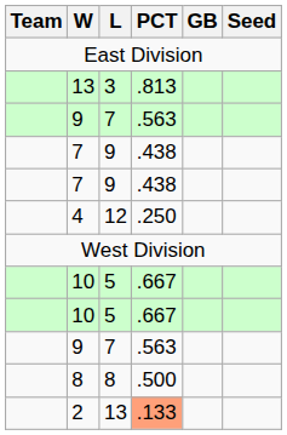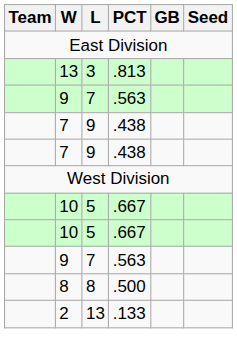- row: 4 | 12 | .250
2 | PCT: lightsalmon background -> no background
